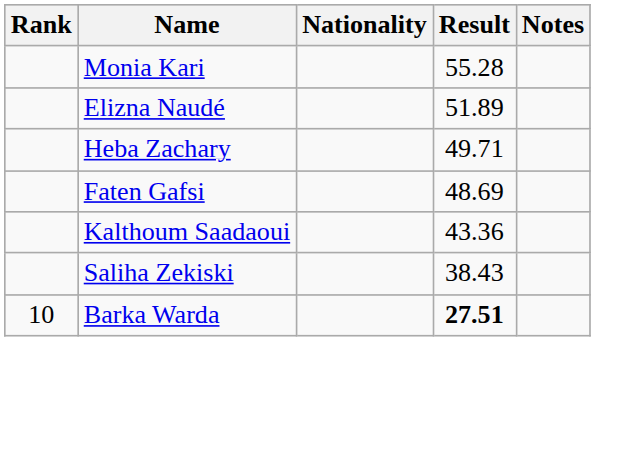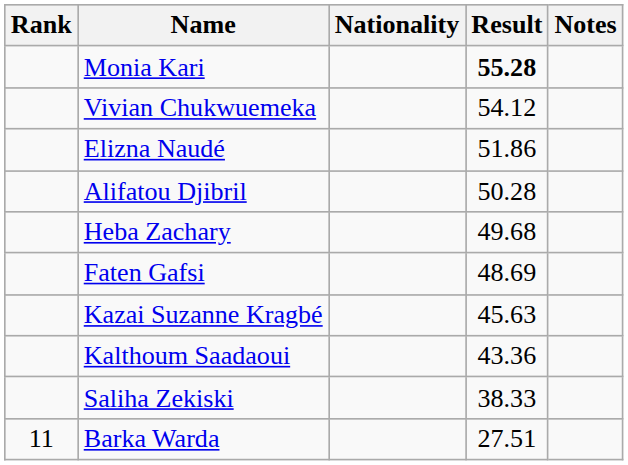Monia Kari | Result: normal -> bold
+ row: Vivian Chukwuemeka | 54.12
Elizna Naudé | Result: 51.89 -> 51.86
+ row: Alifatou Djibril | 50.28
Heba Zachary | Result: 49.71 -> 49.68
+ row: Kazai Suzanne Kragbé | 45.63
Saliha Zekiski | Result: 38.43 -> 38.33
Barka Warda | Rank: 10 -> 11
Barka Warda | Result: bold -> normal
